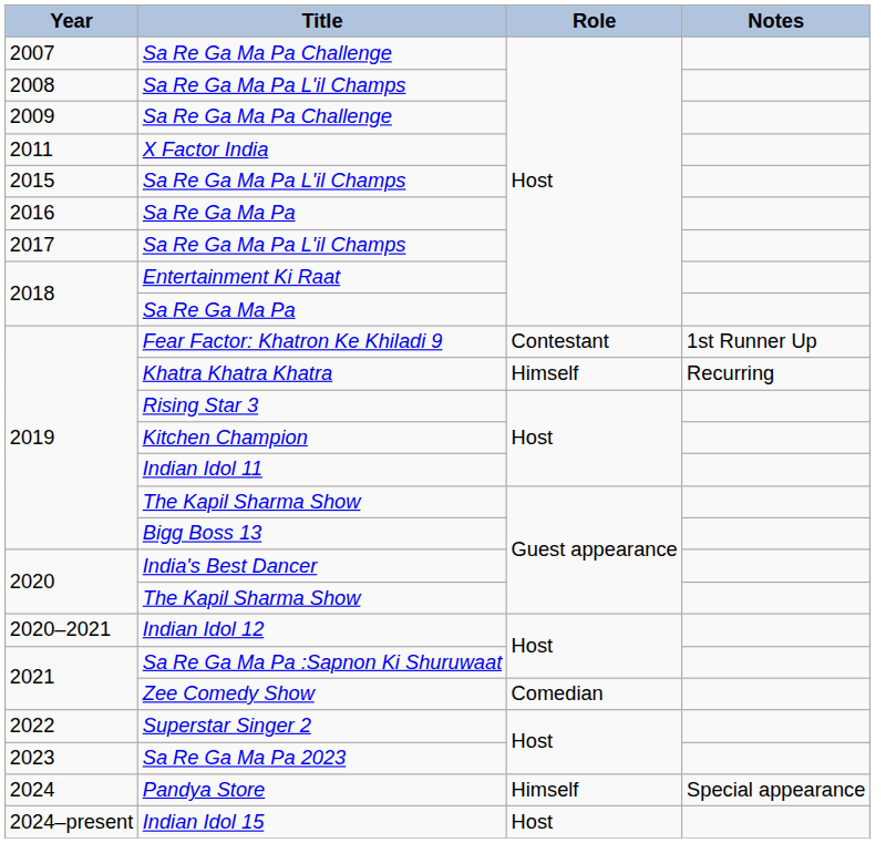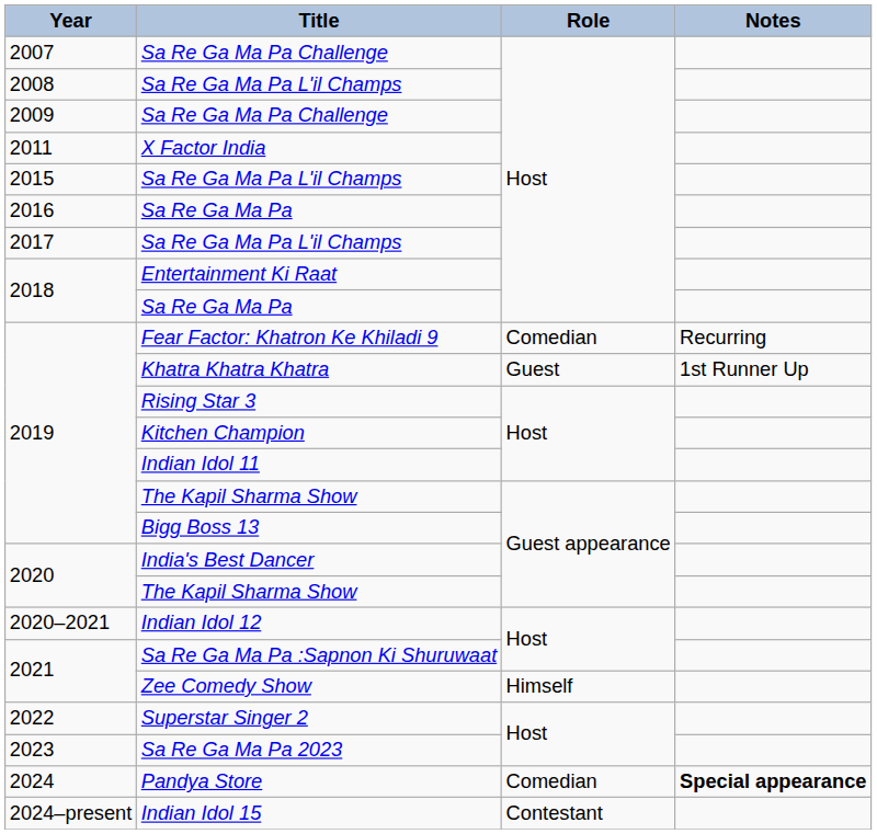Fear Factor: Khatron Ke Khiladi 9 | Role: Contestant -> Comedian
Fear Factor: Khatron Ke Khiladi 9 | Notes: 1st Runner Up -> Recurring
Khatra Khatra Khatra | Role: Himself -> Guest
Khatra Khatra Khatra | Notes: Recurring -> 1st Runner Up
Zee Comedy Show | Role: Comedian -> Himself
Pandya Store | Role: Himself -> Comedian
Pandya Store | Notes: normal -> bold
Indian Idol 15 | Role: Host -> Contestant
